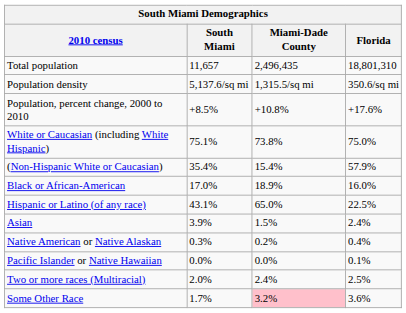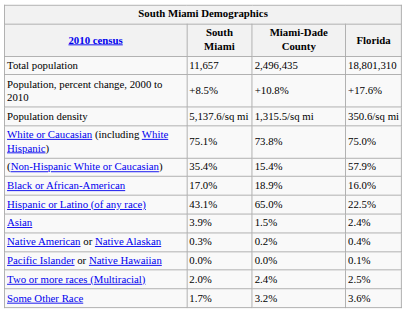rows swapped: Population, percent change, 2000 to 2010 <-> Population density
Some Other Race | Miami-Dade County: pink background -> no background
